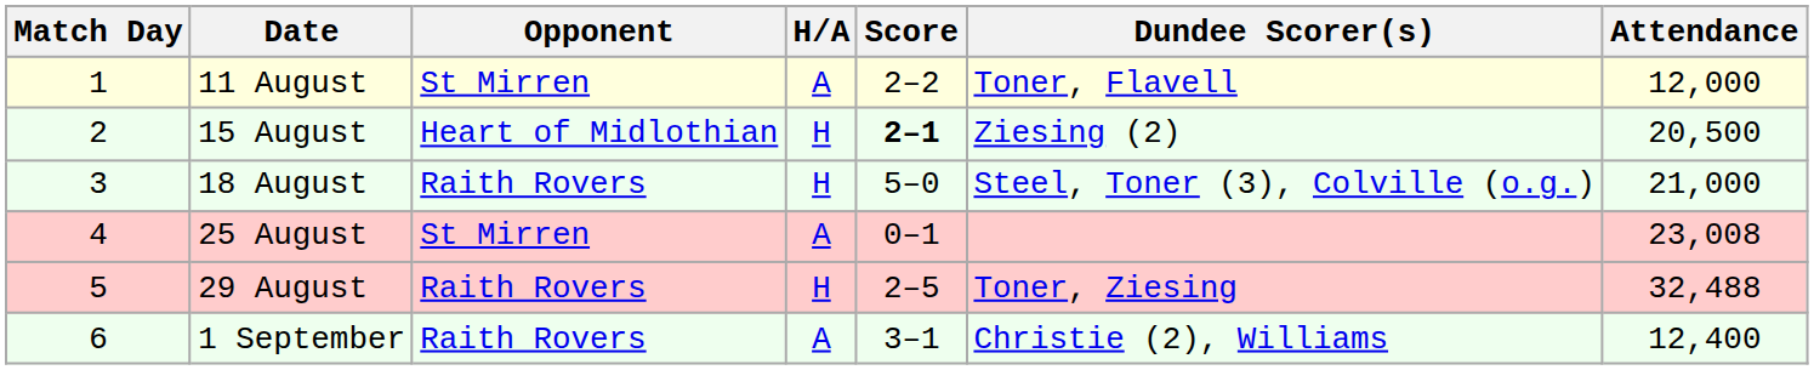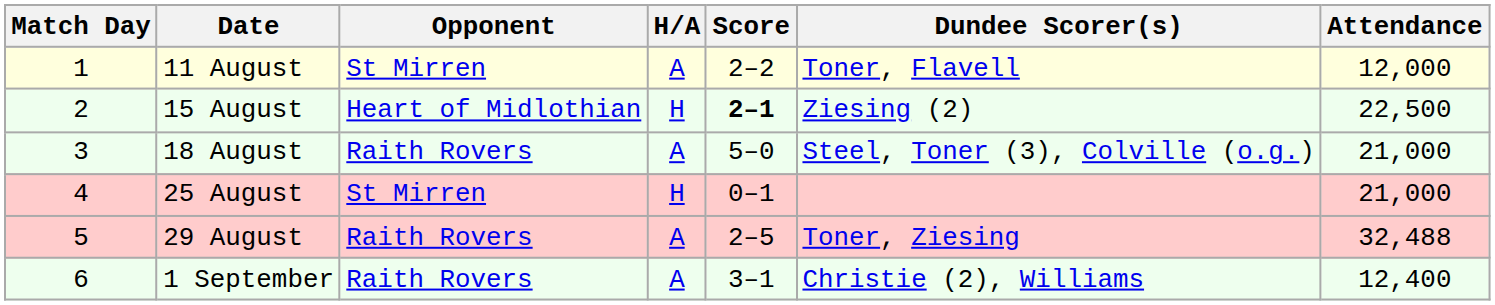15 August | Attendance: 20,500 -> 22,500
18 August | H/A: H -> A
25 August | H/A: A -> H
25 August | Attendance: 23,008 -> 21,000
29 August | H/A: H -> A
